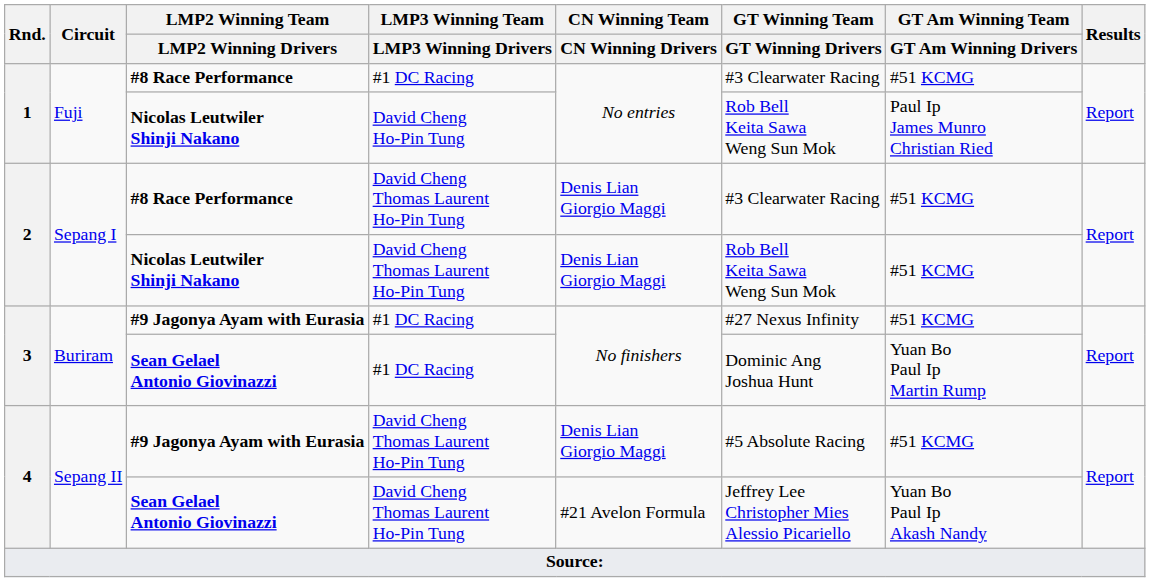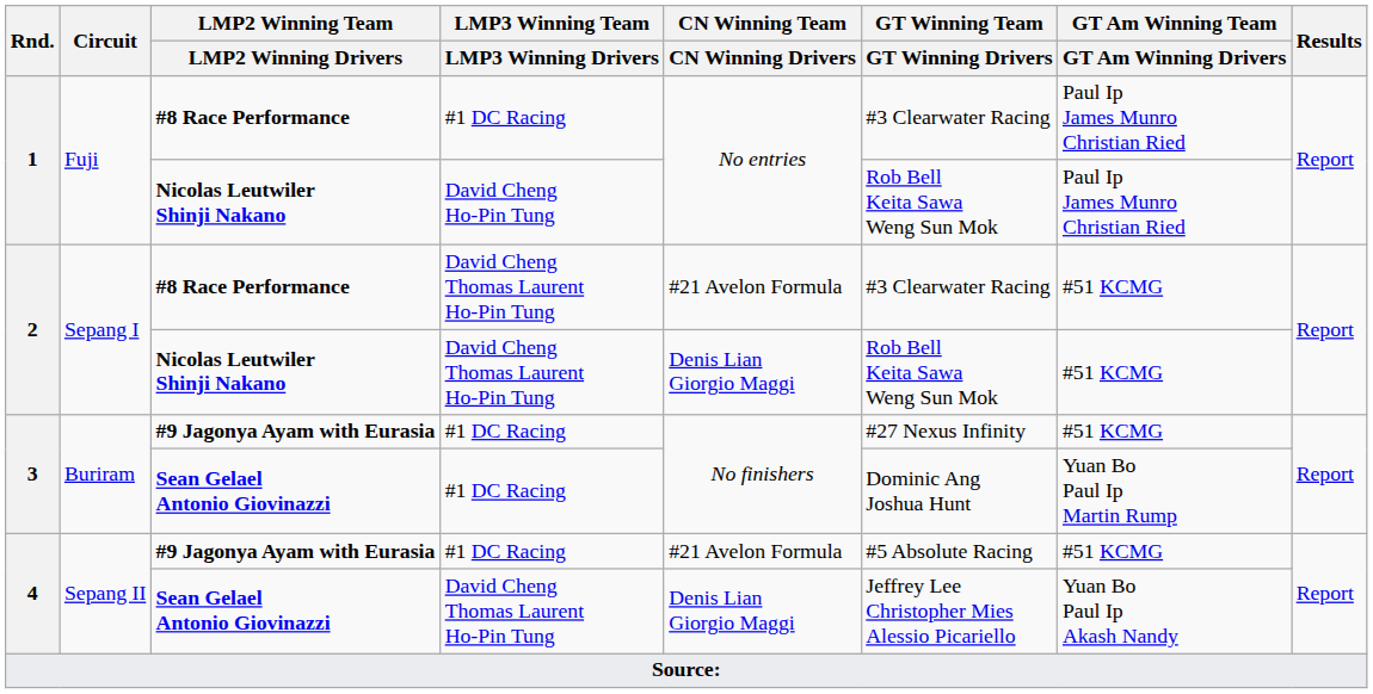1 / #8 Race Performance | GT Am Winning Team / GT Am Winning Drivers: #51 KCMG -> Paul Ip James Munro Christian Ried
2 / #8 Race Performance | CN Winning Team / CN Winning Drivers: Denis Lian Giorgio Maggi -> #21 Avelon Formula
4 / #9 Jagonya Ayam with Eurasia | LMP3 Winning Team / LMP3 Winning Drivers: David Cheng Thomas Laurent Ho-Pin Tung -> #1 DC Racing
4 / #9 Jagonya Ayam with Eurasia | CN Winning Team / CN Winning Drivers: Denis Lian Giorgio Maggi -> #21 Avelon Formula
4 / Sean Gelael Antonio Giovinazzi | CN Winning Team / CN Winning Drivers: #21 Avelon Formula -> Denis Lian Giorgio Maggi
